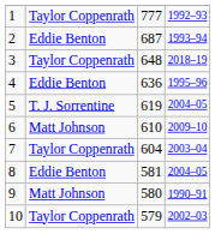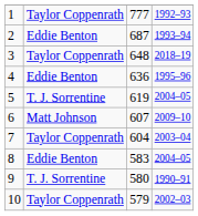6 | column 3: 610 -> 607
8 | column 3: 581 -> 583
9 | column 2: Matt Johnson -> T. J. Sorrentine
